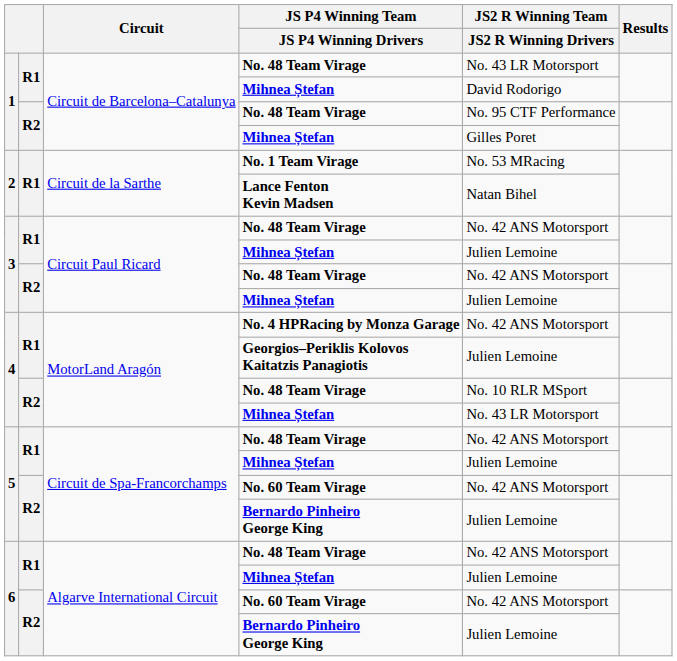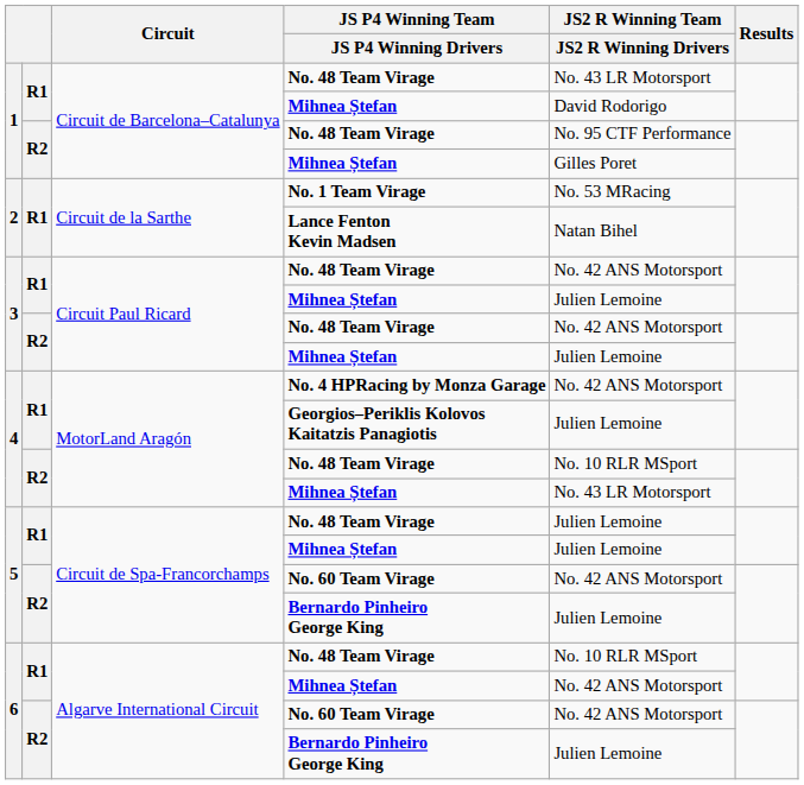5 / No. 48 Team Virage | JS2 R Winning Team / JS2 R Winning Drivers: No. 42 ANS Motorsport -> Julien Lemoine
6 / No. 48 Team Virage | JS2 R Winning Team / JS2 R Winning Drivers: No. 42 ANS Motorsport -> No. 10 RLR MSport
6 / Mihnea Ștefan | JS2 R Winning Team / JS2 R Winning Drivers: Julien Lemoine -> No. 42 ANS Motorsport
